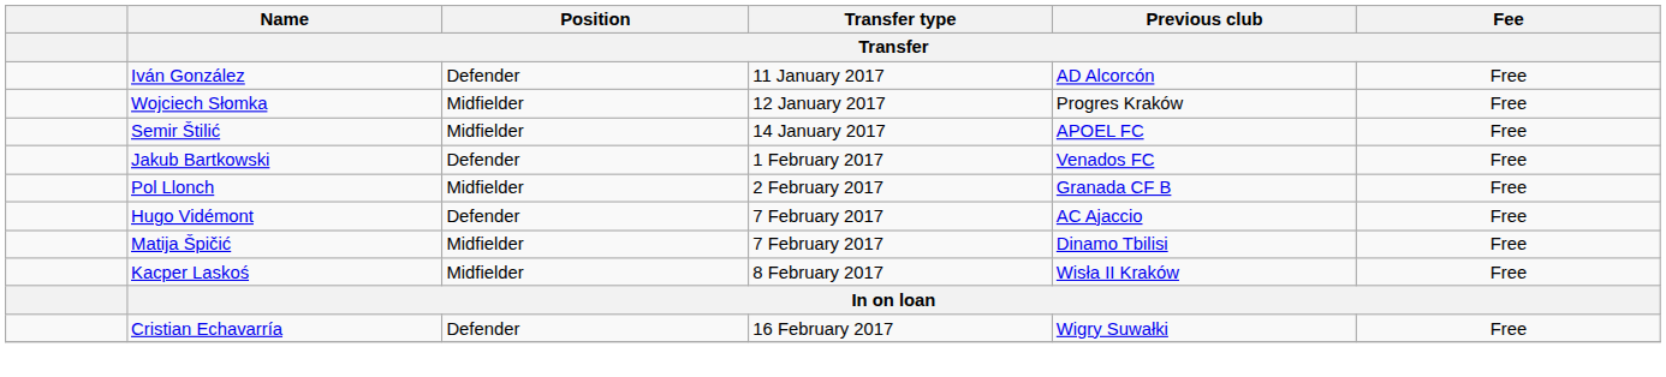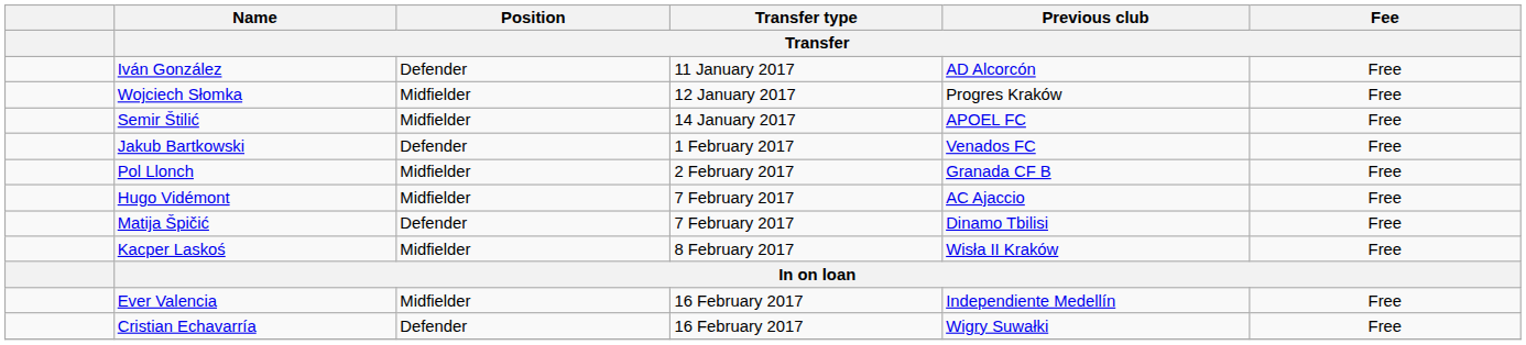Hugo Vidémont | Position / Transfer: Defender -> Midfielder
Matija Špičić | Position / Transfer: Midfielder -> Defender
+ row: Ever Valencia | Midfielder | 16 February 2017 | Independiente Medellín | Free
